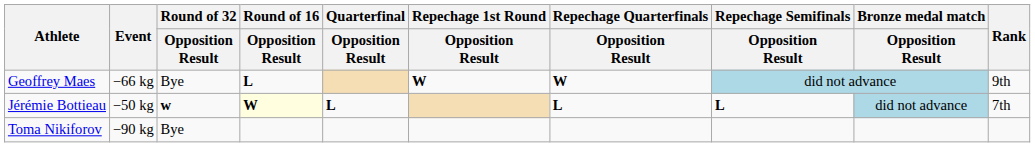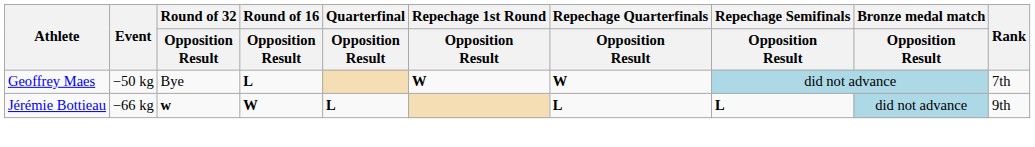Geoffrey Maes | Event: −66 kg -> −50 kg
Geoffrey Maes | Rank: 9th -> 7th
Jérémie Bottieau | Event: −50 kg -> −66 kg
Jérémie Bottieau | Round of 16 / Opposition Result: lightyellow background -> no background
Jérémie Bottieau | Rank: 7th -> 9th
- row: Toma Nikiforov | −90 kg | Bye
